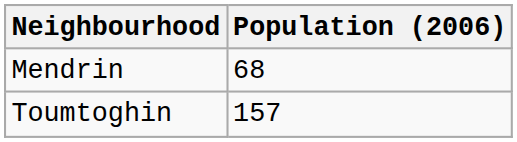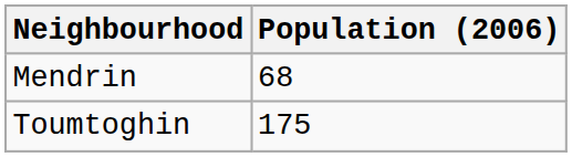Toumtoghin | Population (2006): 157 -> 175
